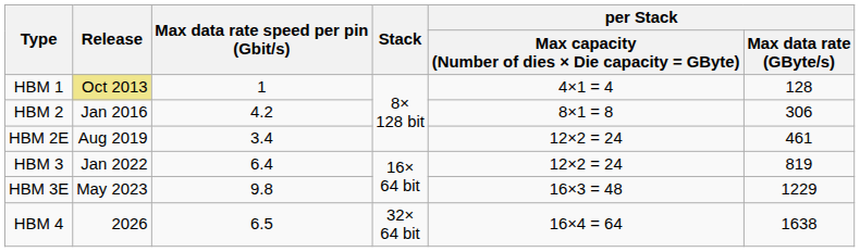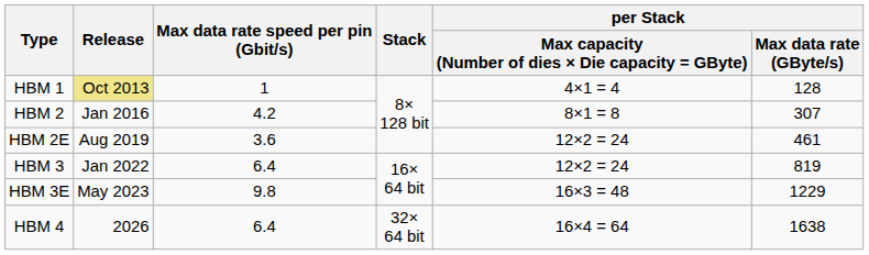HBM 2 | per Stack / Max data rate (GByte/s): 306 -> 307
HBM 2E | Max data rate speed per pin (Gbit/s): 3.4 -> 3.6
HBM 4 | Max data rate speed per pin (Gbit/s): 6.5 -> 6.4
